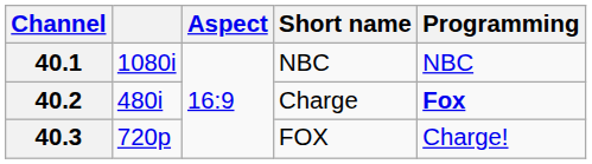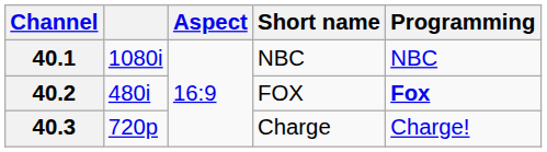40.2 | Short name: Charge -> FOX
40.3 | Short name: FOX -> Charge
